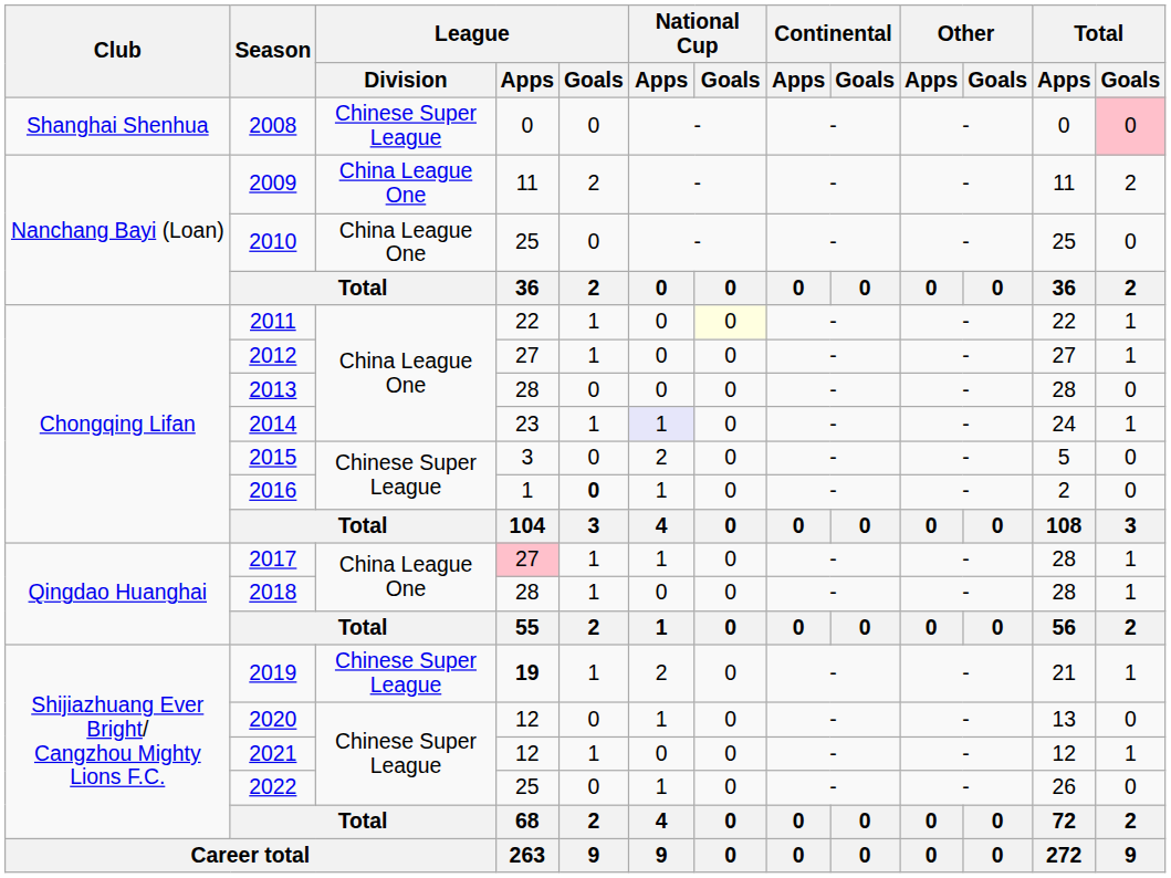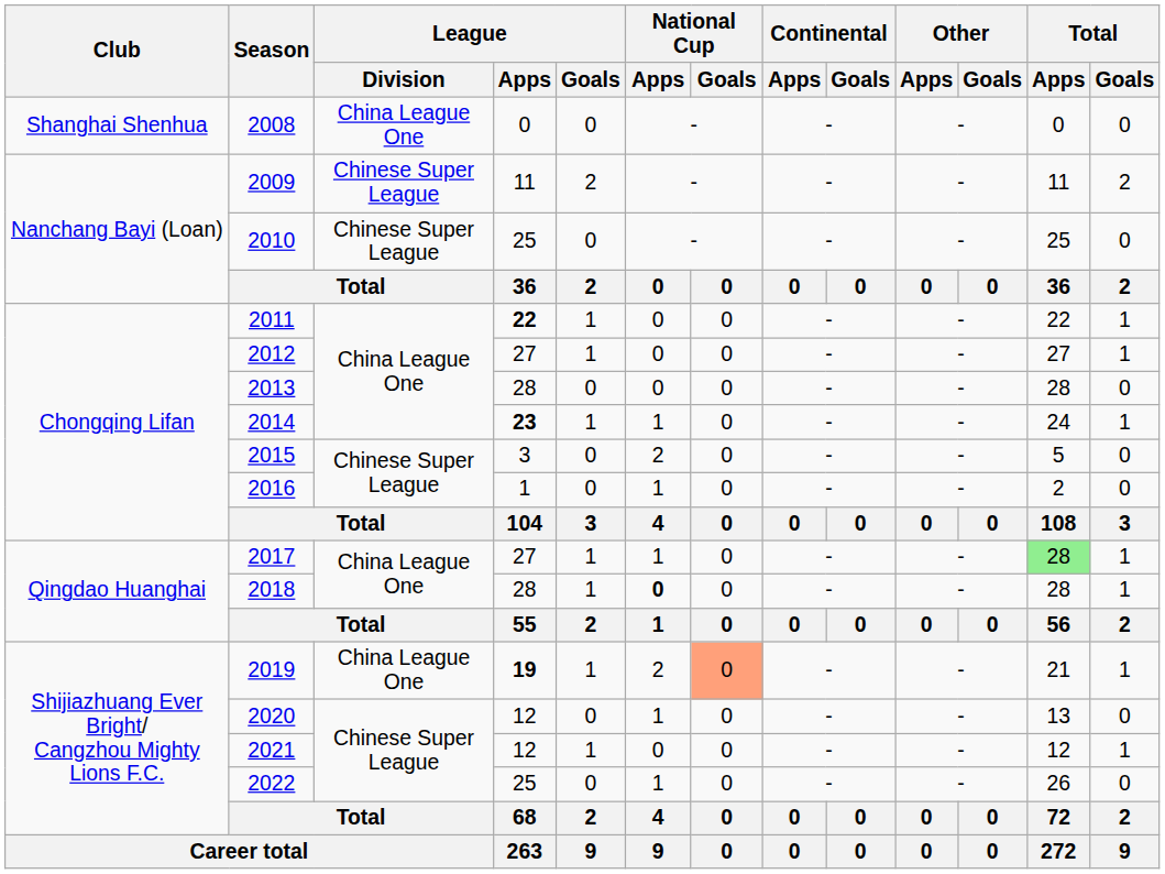2008 | League / Division: Chinese Super League -> China League One
2008 | Total / Goals: pink background -> no background
2009 | League / Division: China League One -> Chinese Super League
2010 | League / Division: China League One -> Chinese Super League
2011 | League / Apps: normal -> bold
2011 | National Cup / Goals: lightyellow background -> no background
2014 | League / Apps: normal -> bold
2014 | National Cup / Apps: lavender background -> no background
2016 | League / Goals: bold -> normal
2017 | League / Apps: pink background -> no background
2017 | Total / Apps: no background -> lightgreen background
2018 | National Cup / Apps: normal -> bold
2019 | League / Division: Chinese Super League -> China League One
2019 | National Cup / Goals: no background -> lightsalmon background
